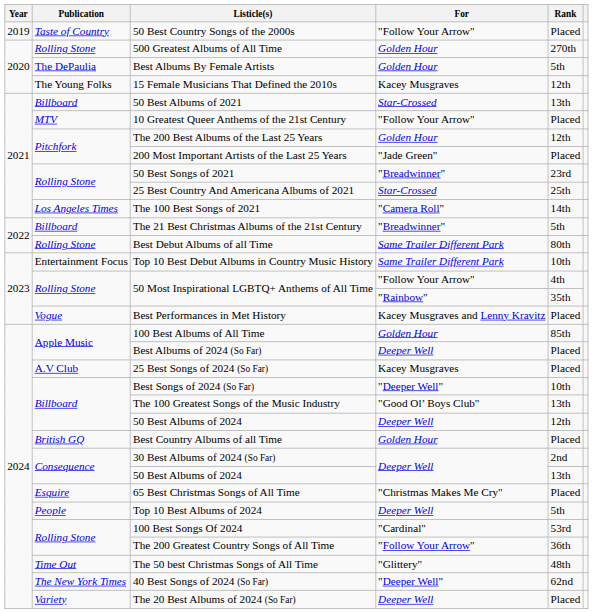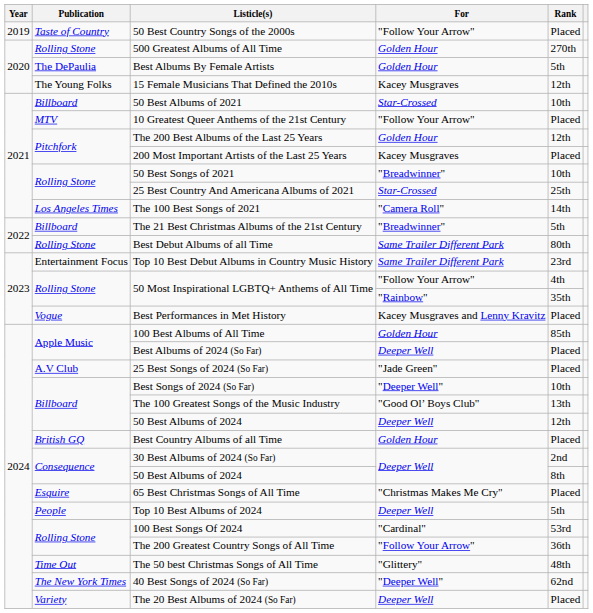50 Best Albums of 2021 | Rank: 13th -> 10th
200 Most Important Artists of the Last 25 Years | For: "Jade Green" -> Kacey Musgraves
50 Best Songs of 2021 | Rank: 23rd -> 10th
Top 10 Best Debut Albums in Country Music History | Rank: 10th -> 23rd
25 Best Songs of 2024 (So Far) | For: Kacey Musgraves -> "Jade Green"
Consequence / 50 Best Albums of 2024 | Rank: 13th -> 8th
